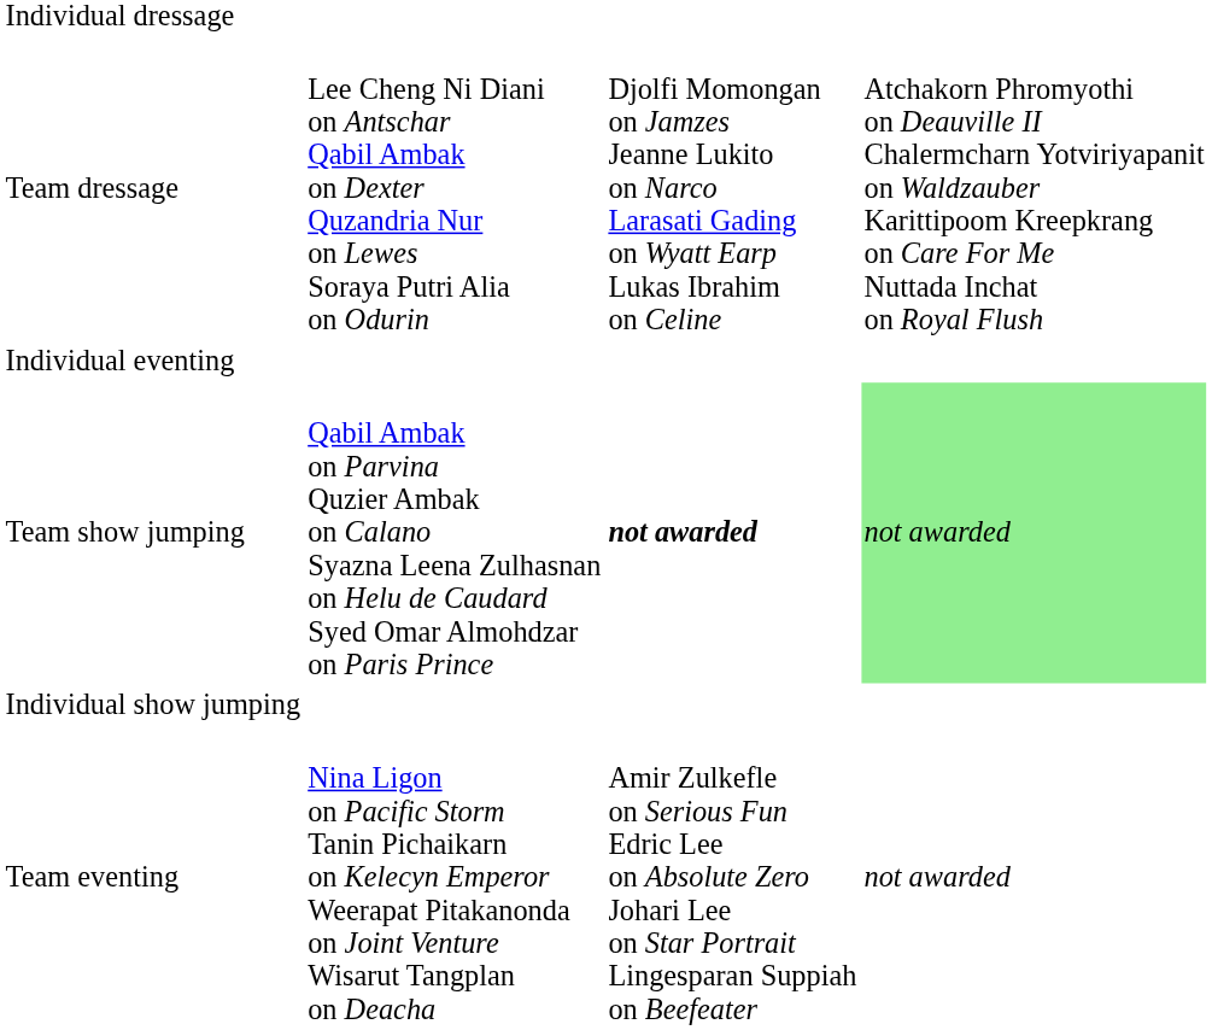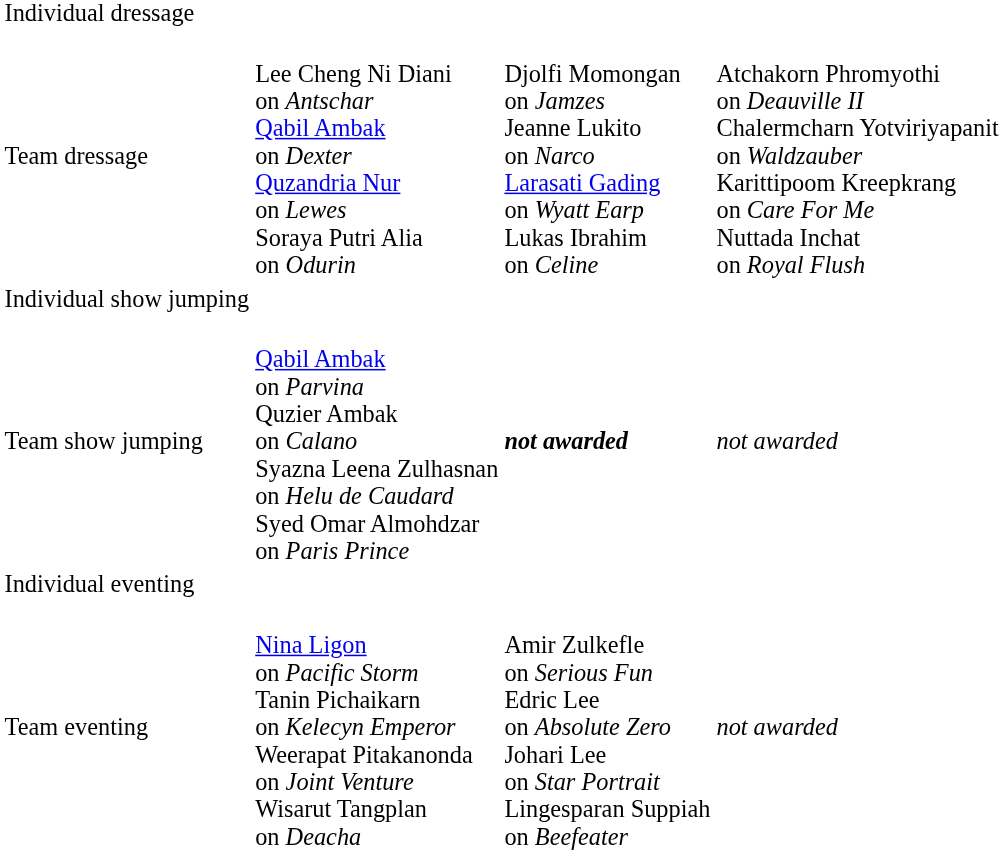rows swapped: Individual show jumping <-> Individual eventing
Team show jumping | column 4: lightgreen background -> no background
